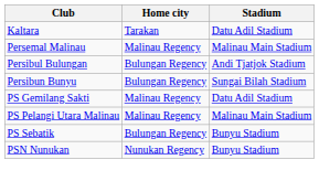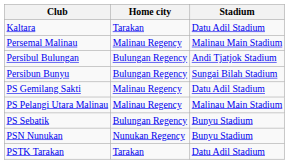+ row: PSTK Tarakan | Tarakan | Datu Adil Stadium
